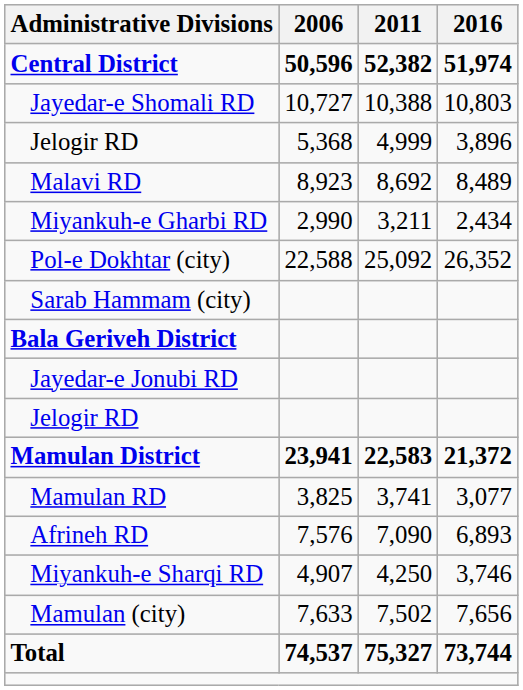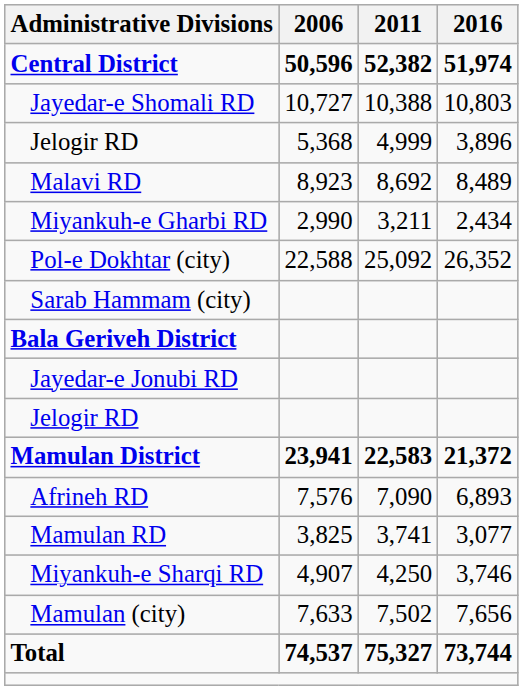rows swapped: Afrineh RD <-> Mamulan RD
